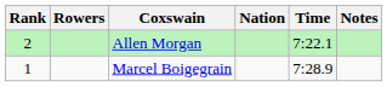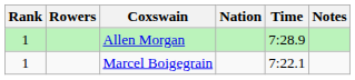Allen Morgan | Rank: 2 -> 1
Allen Morgan | Time: 7:22.1 -> 7:28.9
Marcel Boigegrain | Time: 7:28.9 -> 7:22.1
